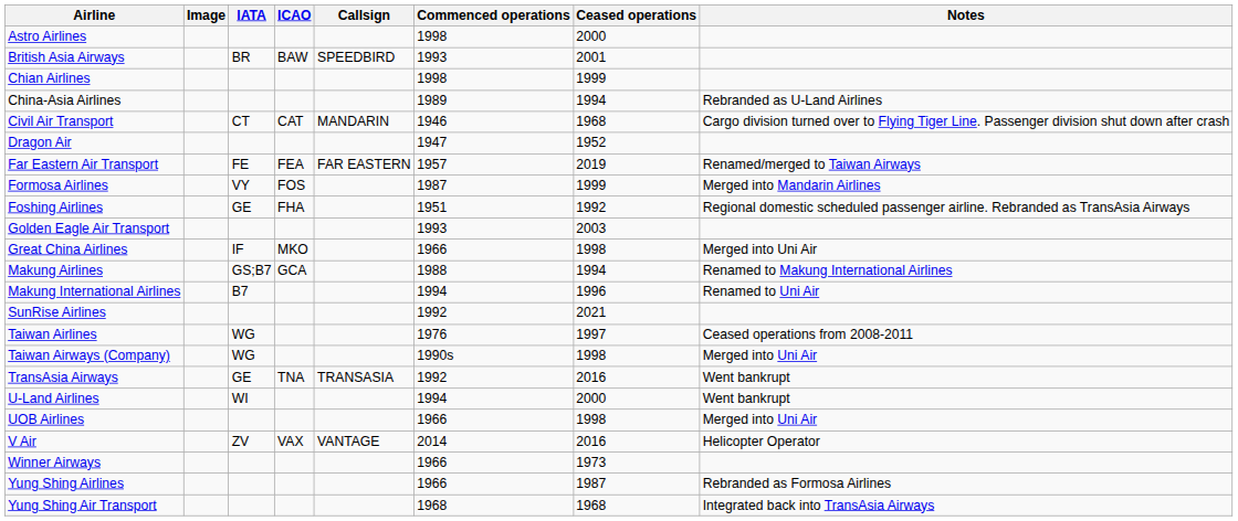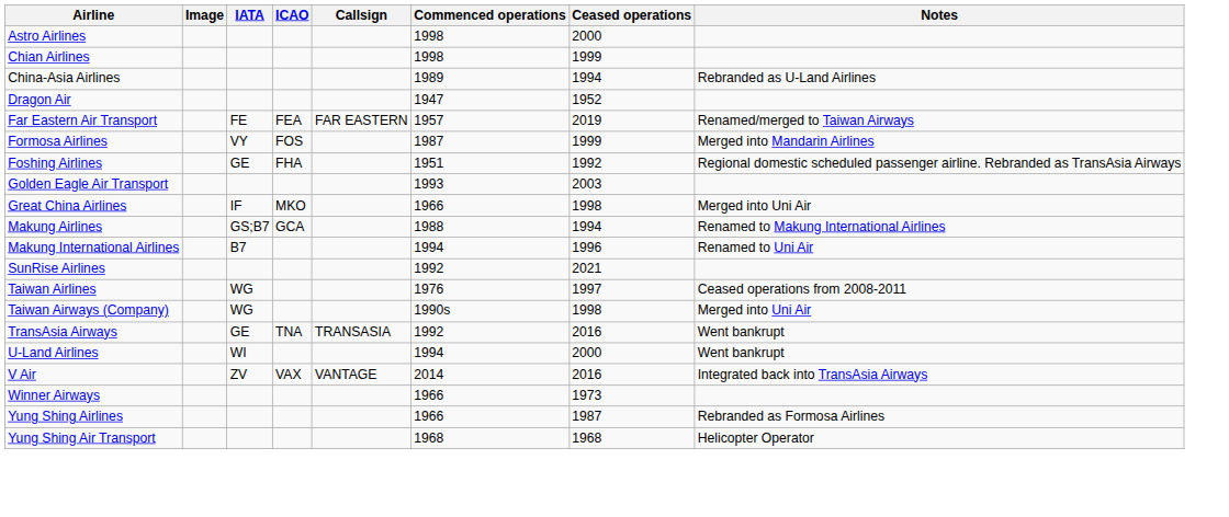- row: British Asia Airways | BR | BAW | SPEEDBIRD | 1993 | 2001
- row: Civil Air Transport | CT | CAT | MANDARIN | 1946 | 1968 | Cargo division turned over to Flying Tiger Line. Passenger division shut down after crash
- row: UOB Airlines | 1966 | 1998 | Merged into Uni Air
V Air | Notes: Helicopter Operator -> Integrated back into TransAsia Airways
Yung Shing Air Transport | Notes: Integrated back into TransAsia Airways -> Helicopter Operator
